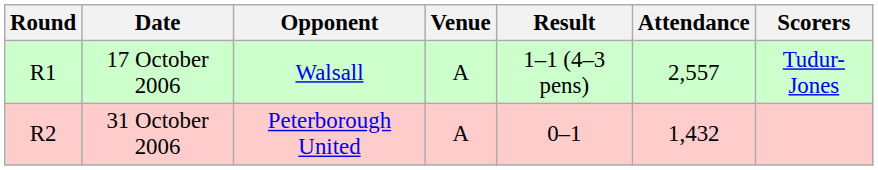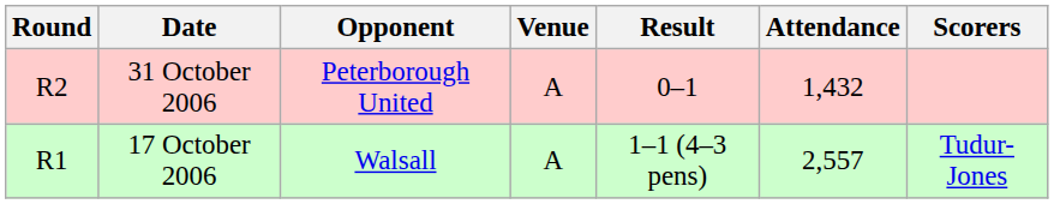rows swapped: 17 October 2006 <-> 31 October 2006
